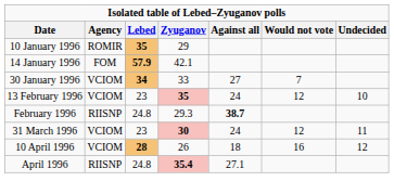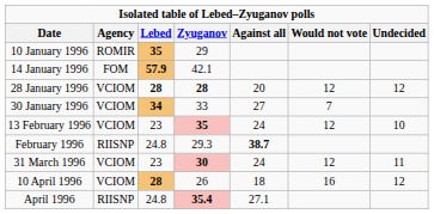+ row: 28 January 1996 | VCIOM | 28 | 28 | 20 | 12 | 12
